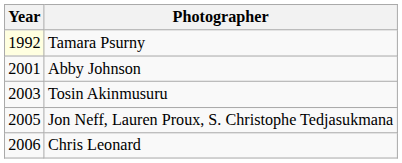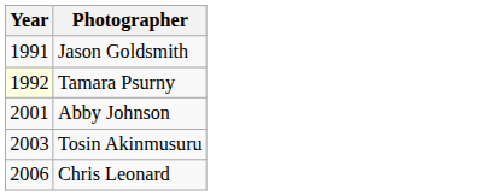+ row: 1991 | Jason Goldsmith
- row: 2005 | Jon Neff, Lauren Proux, S. Christophe Tedjasukmana
